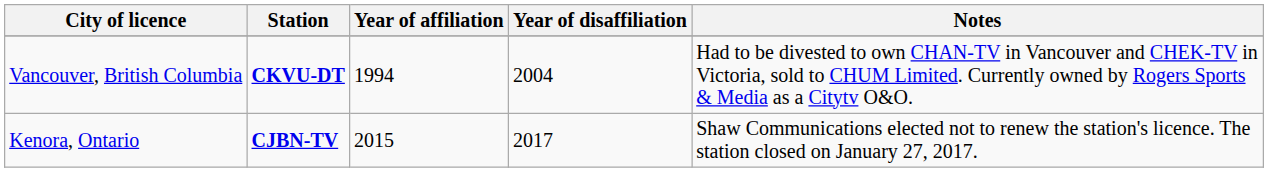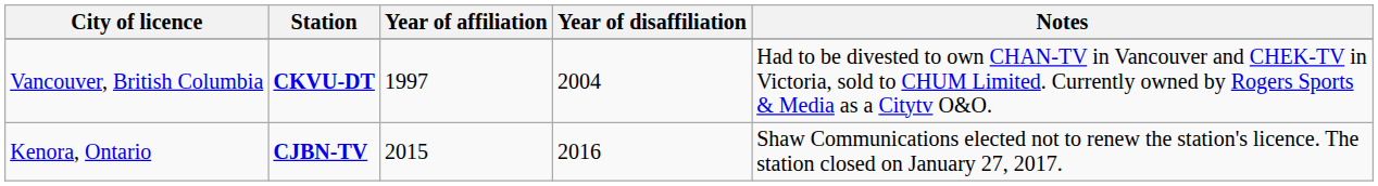Vancouver, British Columbia | Year of affiliation: 1994 -> 1997
Kenora, Ontario | Year of disaffiliation: 2017 -> 2016
